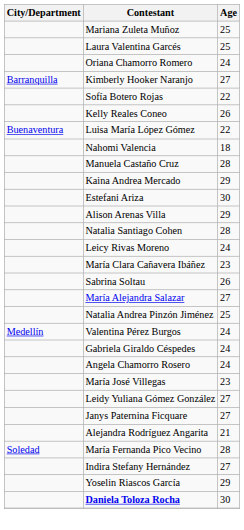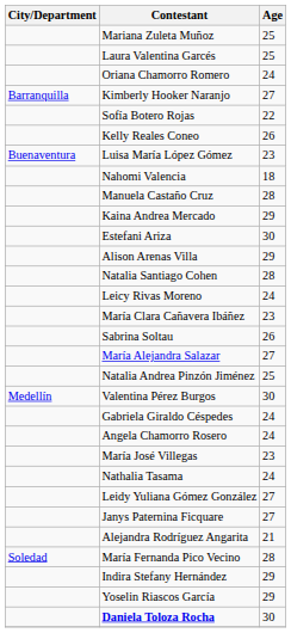Luisa María López Gómez | Age: 22 -> 23
Valentina Pérez Burgos | Age: 24 -> 30
+ row: Nathalia Tasama | 24
Indira Stefany Hernández | Age: 27 -> 29
